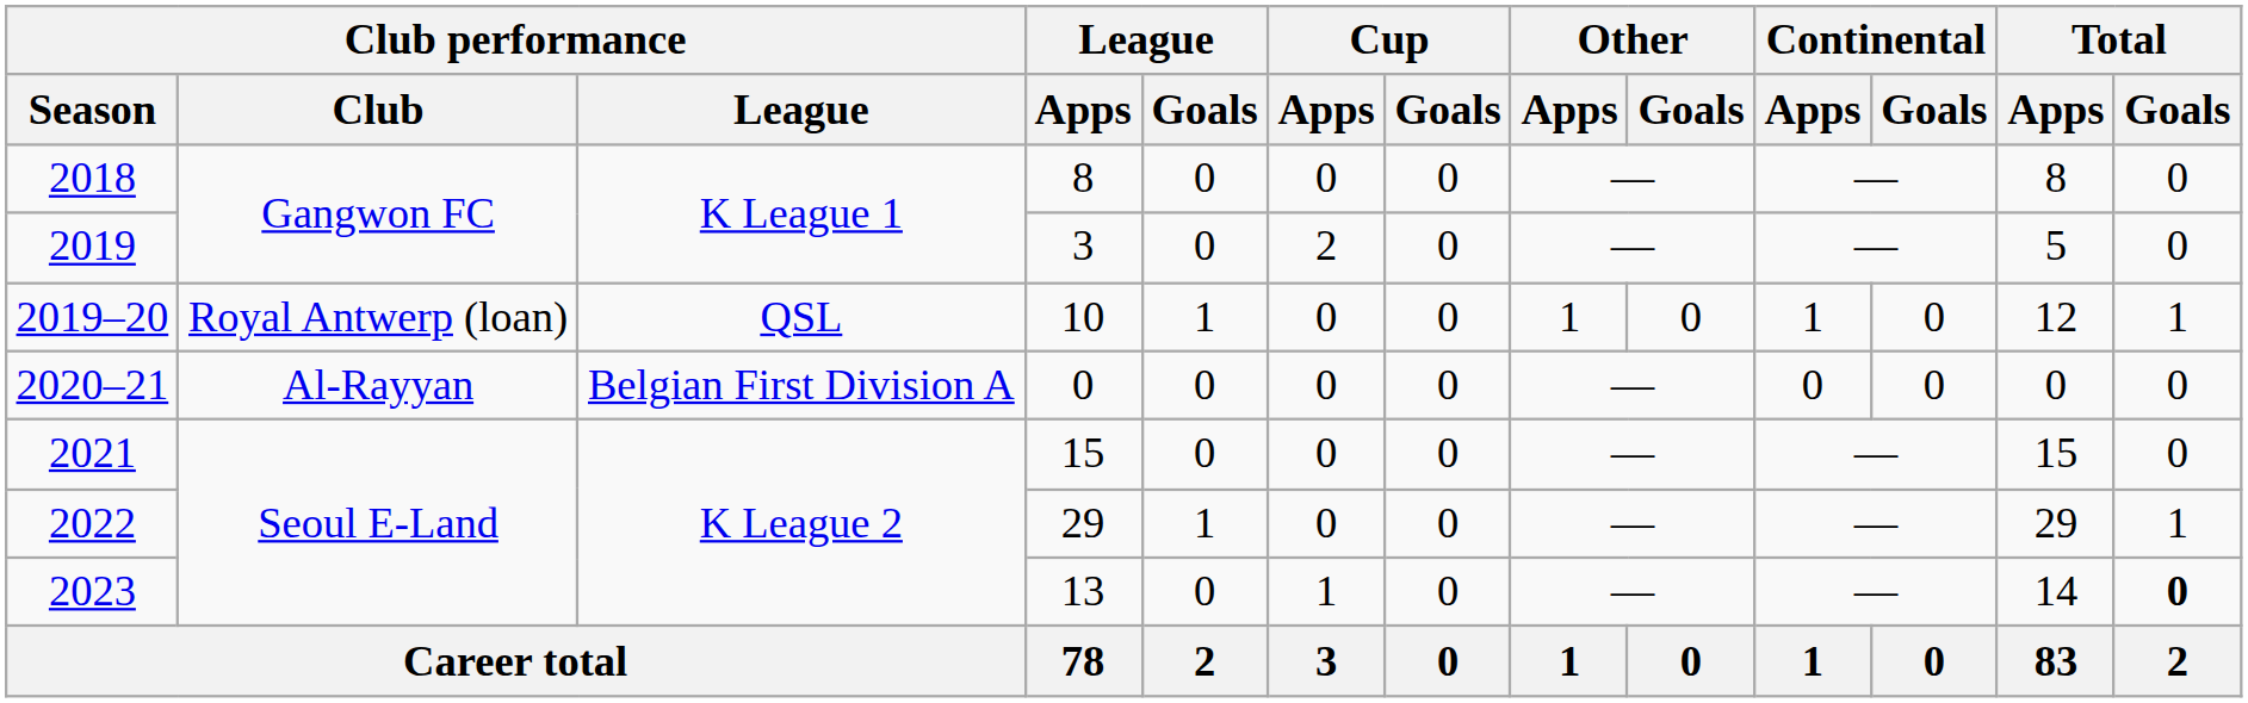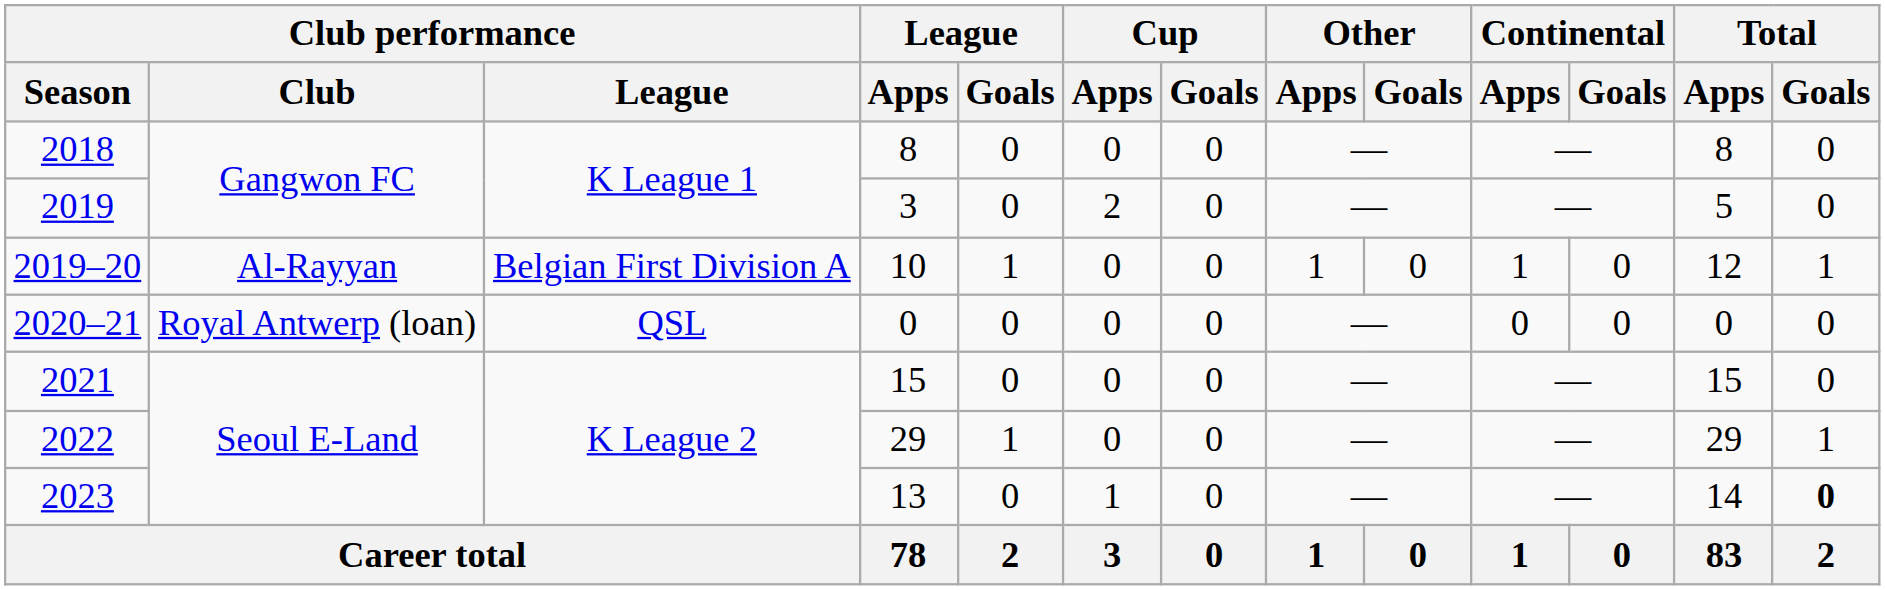2019–20 | Club performance / Club: Royal Antwerp (loan) -> Al-Rayyan
2019–20 | Club performance / League: QSL -> Belgian First Division A
2020–21 | Club performance / Club: Al-Rayyan -> Royal Antwerp (loan)
2020–21 | Club performance / League: Belgian First Division A -> QSL
